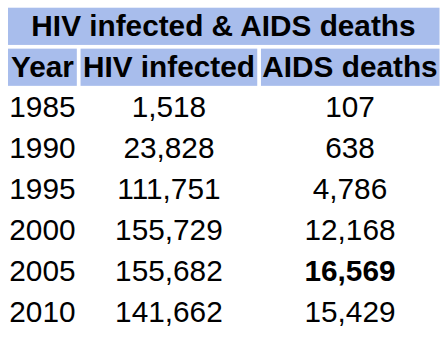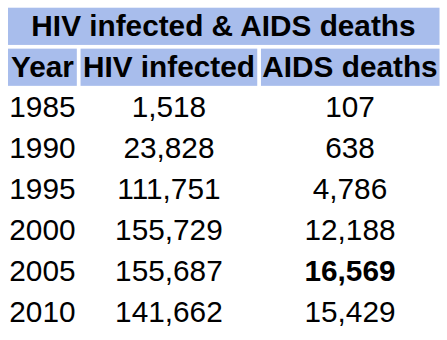2000 | AIDS deaths: 12,168 -> 12,188
2005 | HIV infected: 155,682 -> 155,687
